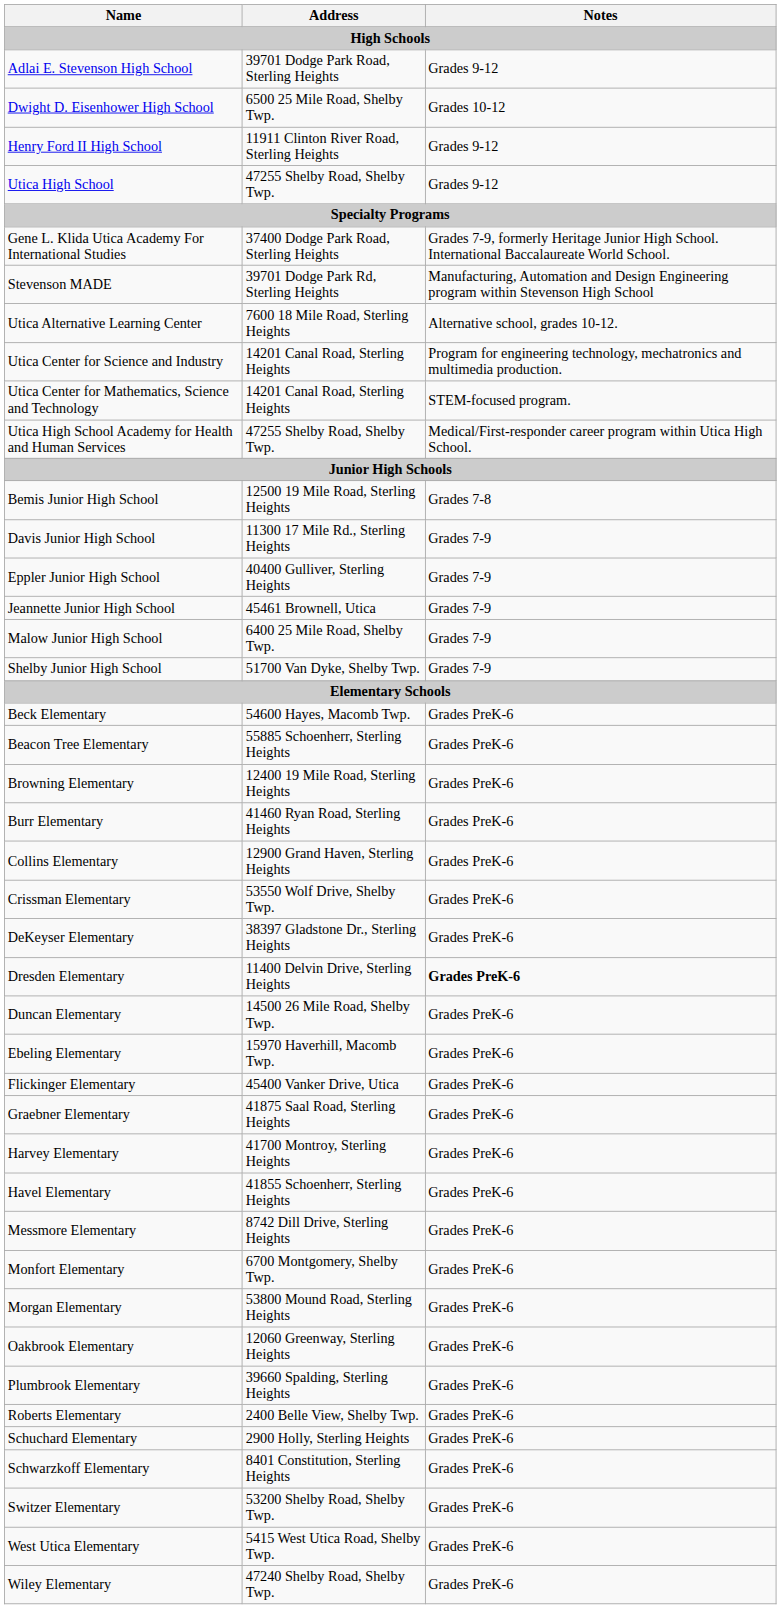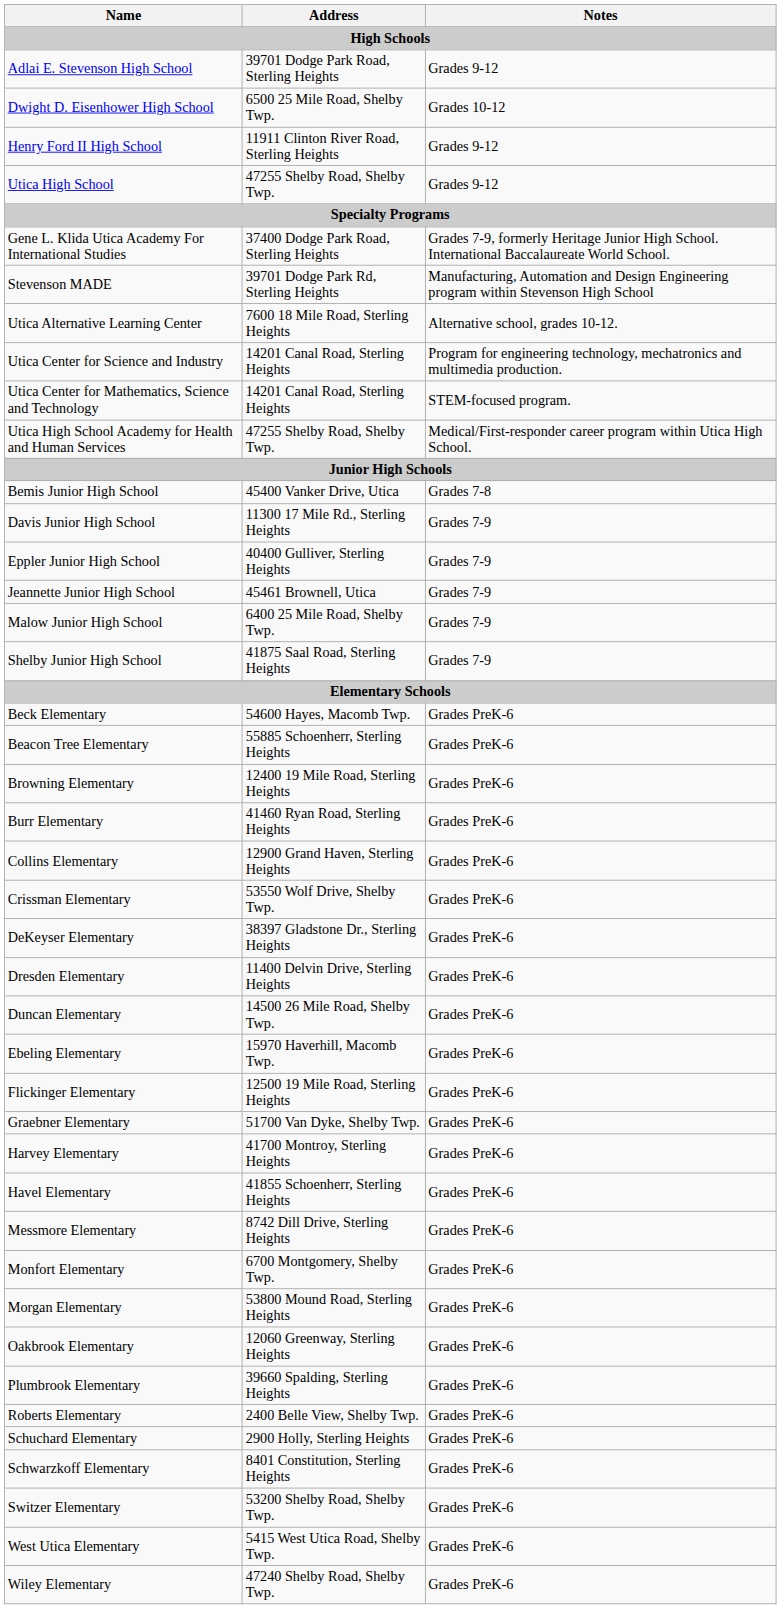Bemis Junior High School | Address: 12500 19 Mile Road, Sterling Heights -> 45400 Vanker Drive, Utica
Shelby Junior High School | Address: 51700 Van Dyke, Shelby Twp. -> 41875 Saal Road, Sterling Heights
Dresden Elementary | Notes: bold -> normal
Flickinger Elementary | Address: 45400 Vanker Drive, Utica -> 12500 19 Mile Road, Sterling Heights
Graebner Elementary | Address: 41875 Saal Road, Sterling Heights -> 51700 Van Dyke, Shelby Twp.
